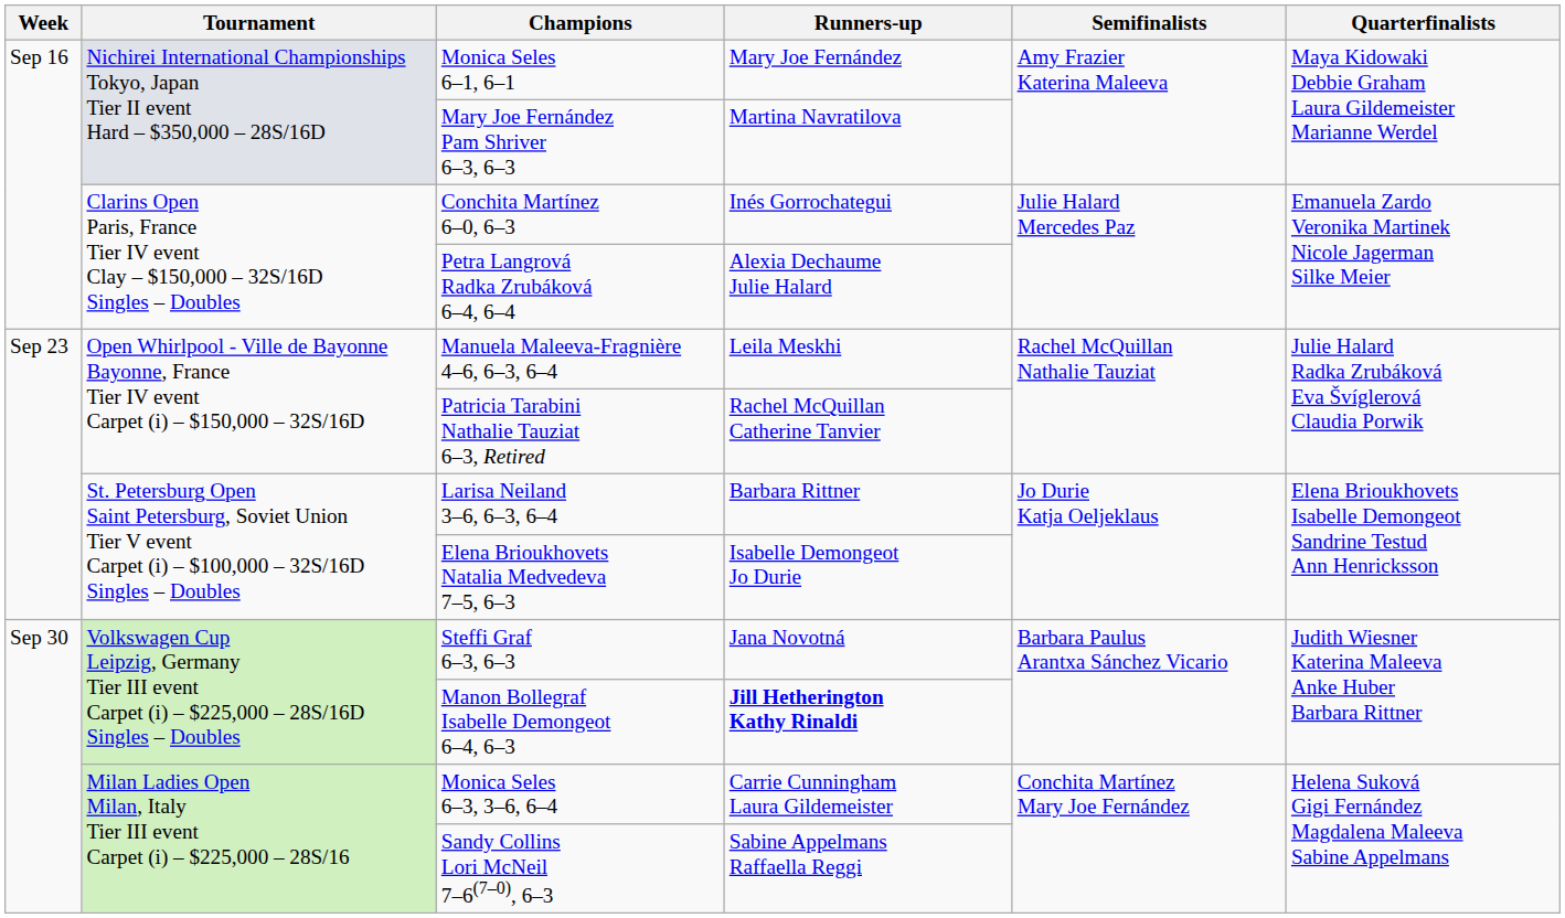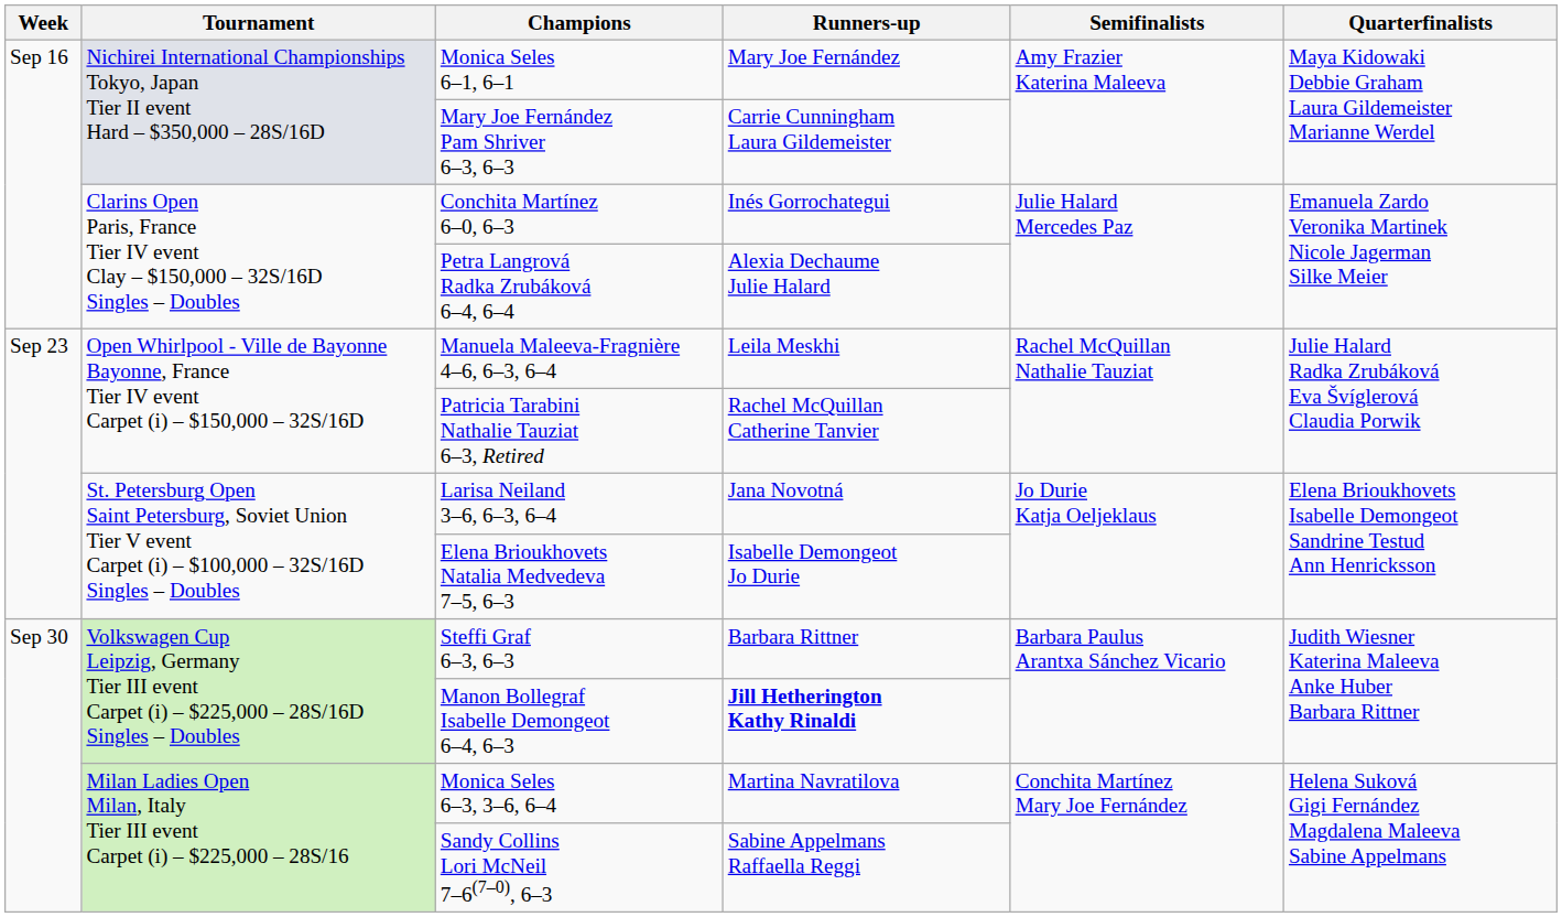Mary Joe Fernández Pam Shriver 6–3, 6–3 | Runners-up: Martina Navratilova -> Carrie Cunningham Laura Gildemeister
Larisa Neiland 3–6, 6–3, 6–4 | Runners-up: Barbara Rittner -> Jana Novotná
Steffi Graf 6–3, 6–3 | Runners-up: Jana Novotná -> Barbara Rittner
Monica Seles 6–3, 3–6, 6–4 | Runners-up: Carrie Cunningham Laura Gildemeister -> Martina Navratilova
